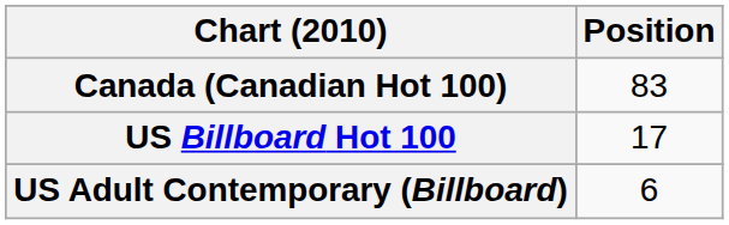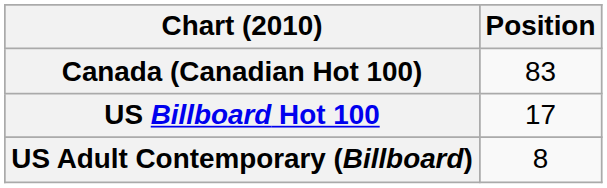US Adult Contemporary (Billboard) | Position: 6 -> 8
